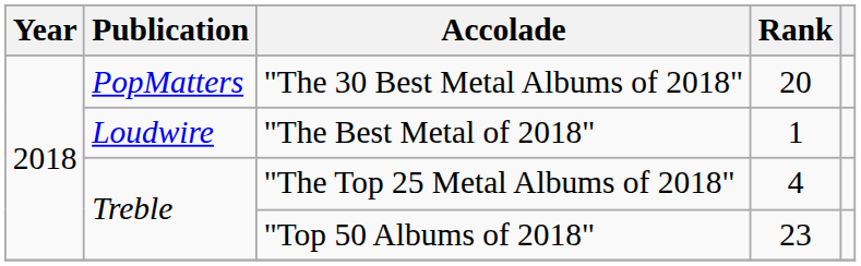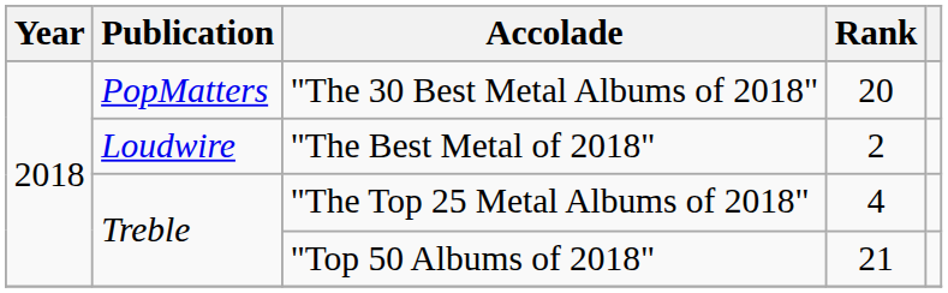"The Best Metal of 2018" | Rank: 1 -> 2
"Top 50 Albums of 2018" | Rank: 23 -> 21
